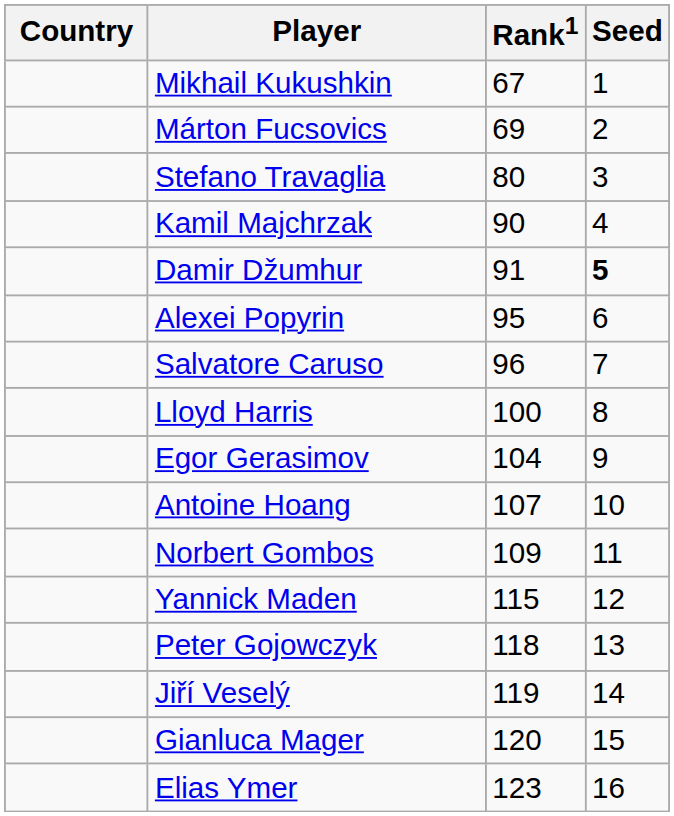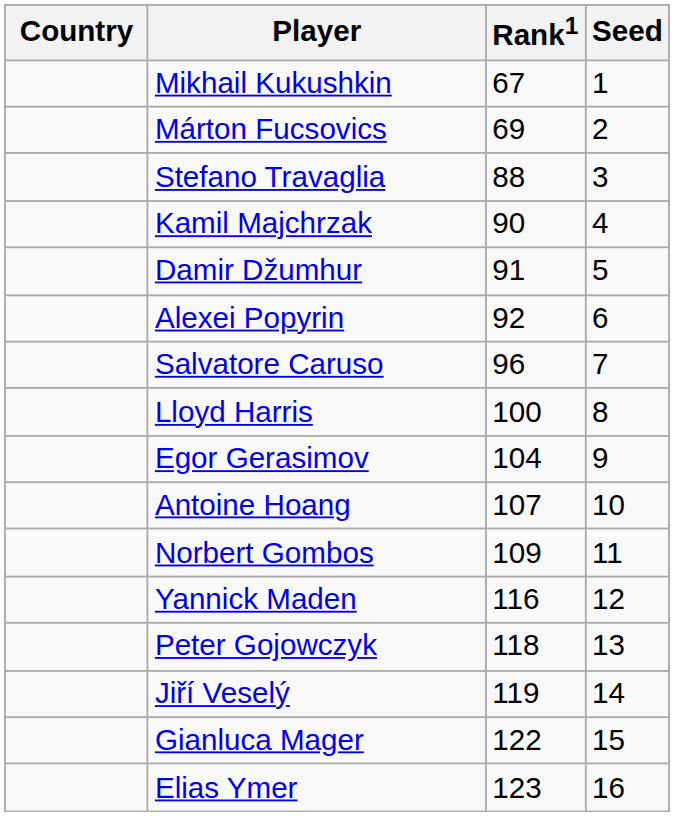Stefano Travaglia | Rank1: 80 -> 88
Damir Džumhur | Seed: bold -> normal
Alexei Popyrin | Rank1: 95 -> 92
Yannick Maden | Rank1: 115 -> 116
Gianluca Mager | Rank1: 120 -> 122
